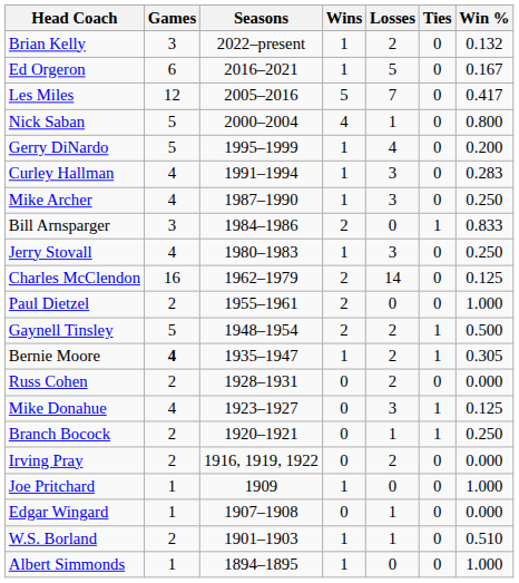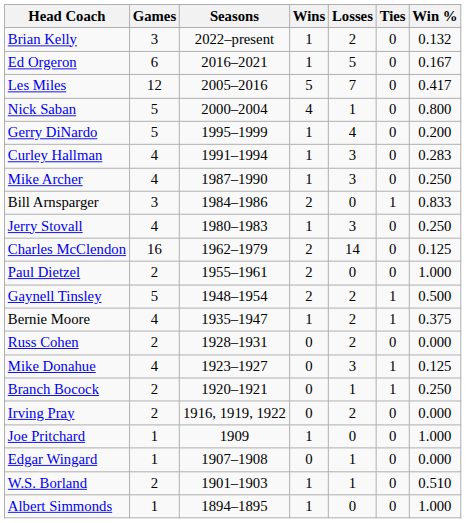Bernie Moore | Games: bold -> normal
Bernie Moore | Win %: 0.305 -> 0.375
